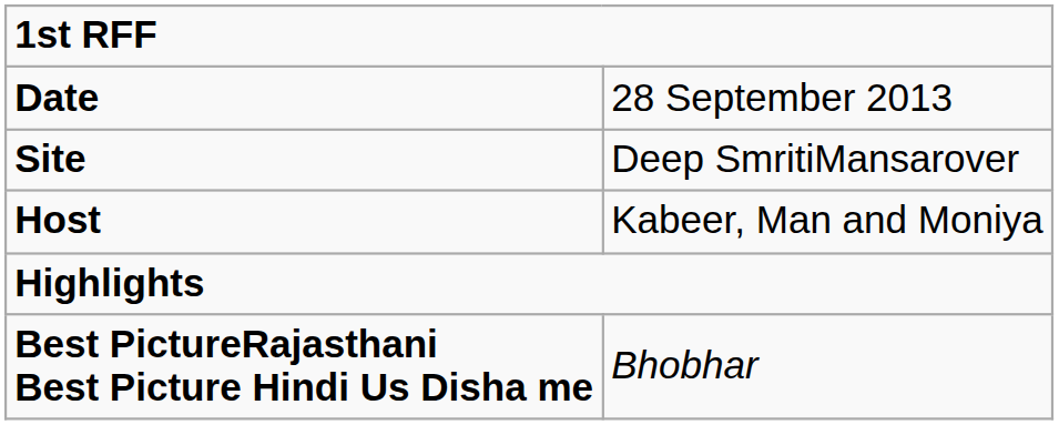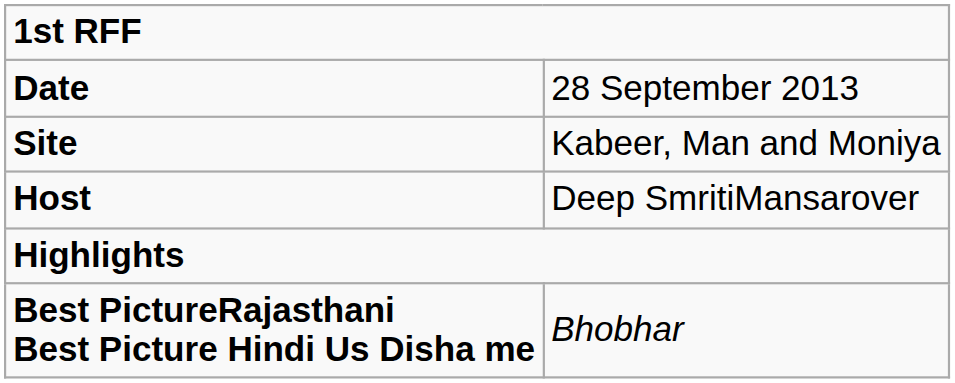Site | column 2: Deep SmritiMansarover -> Kabeer, Man and Moniya
Host | column 2: Kabeer, Man and Moniya -> Deep SmritiMansarover
